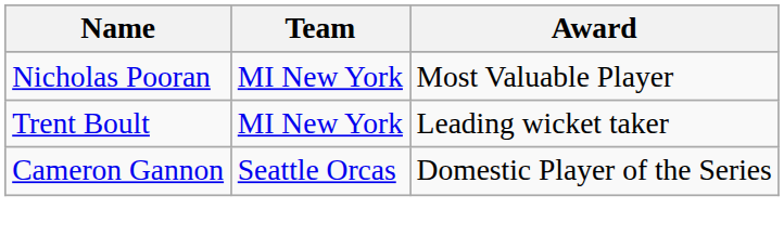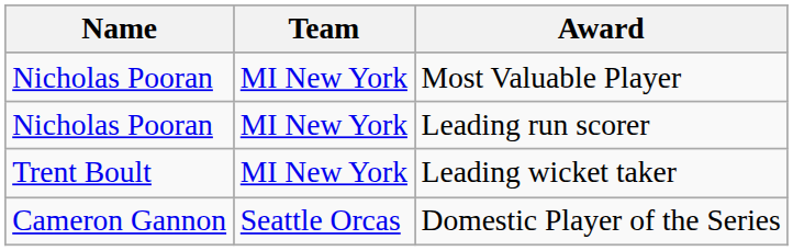+ row: Nicholas Pooran | MI New York | Leading run scorer
